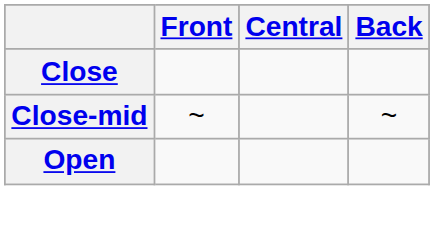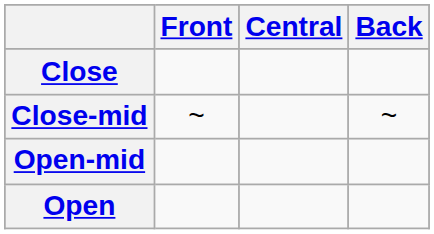+ row: Open-mid
